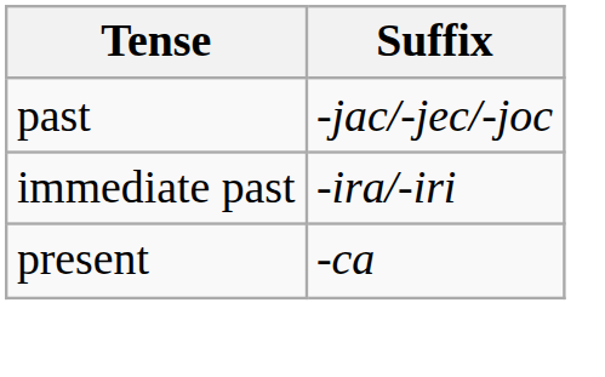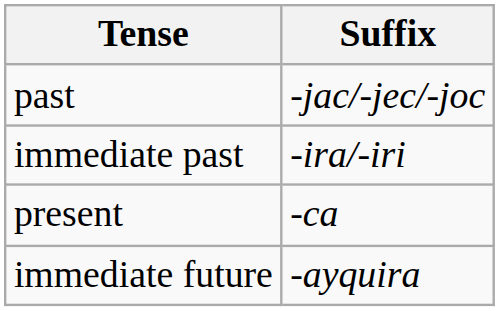+ row: immediate future | -ayquira
